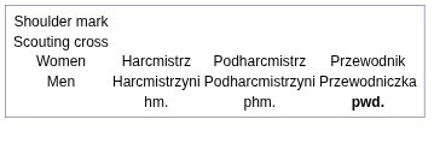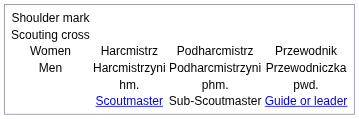hm. | column 4: bold -> normal
+ row: Scoutmaster | Sub-Scoutmaster | Guide or leader
